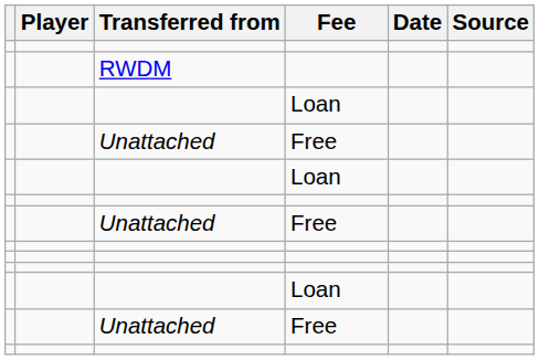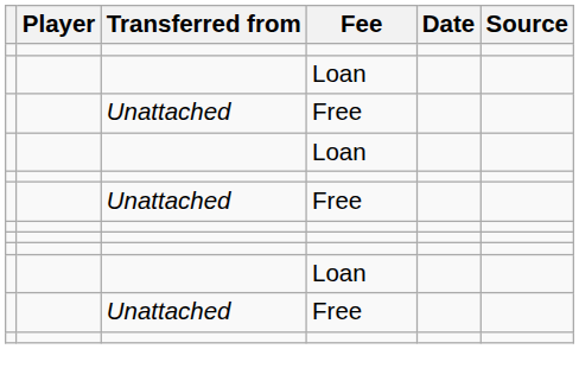- row: RWDM
